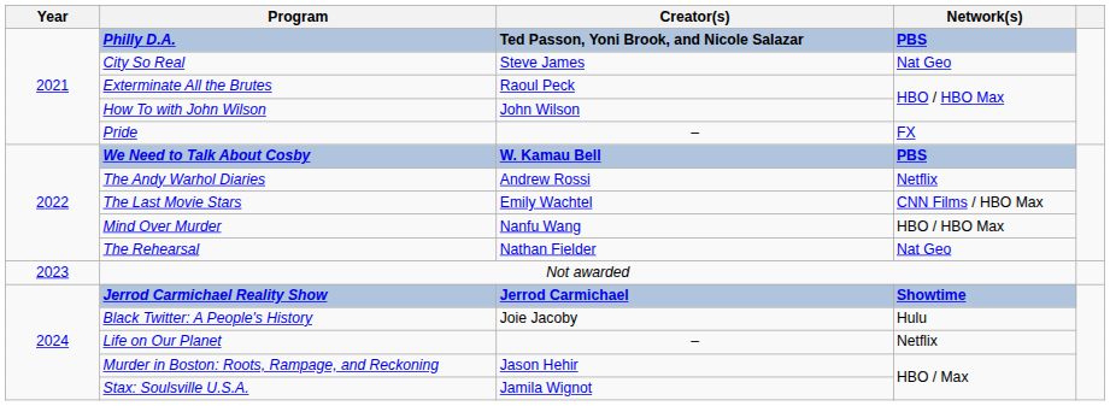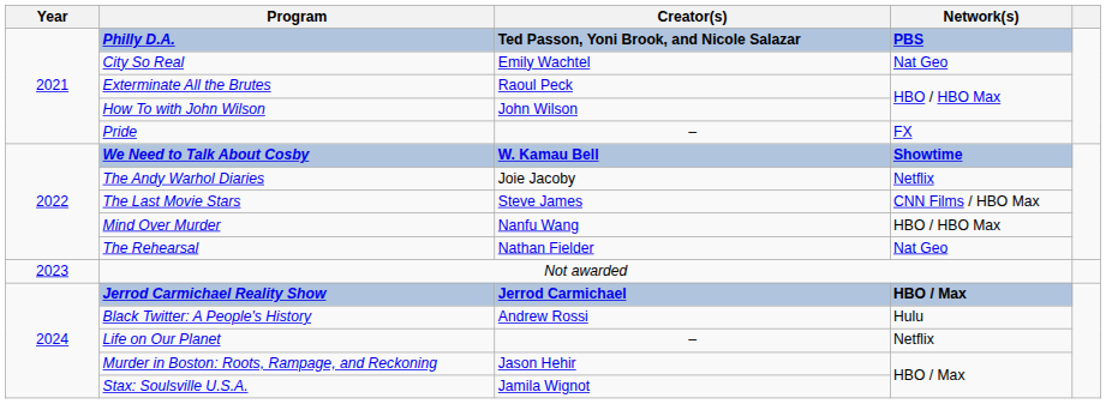City So Real | Creator(s): Steve James -> Emily Wachtel
We Need to Talk About Cosby | Network(s): PBS -> Showtime
The Andy Warhol Diaries | Creator(s): Andrew Rossi -> Joie Jacoby
The Last Movie Stars | Creator(s): Emily Wachtel -> Steve James
Jerrod Carmichael Reality Show | Network(s): Showtime -> HBO / Max
Black Twitter: A People's History | Creator(s): Joie Jacoby -> Andrew Rossi
